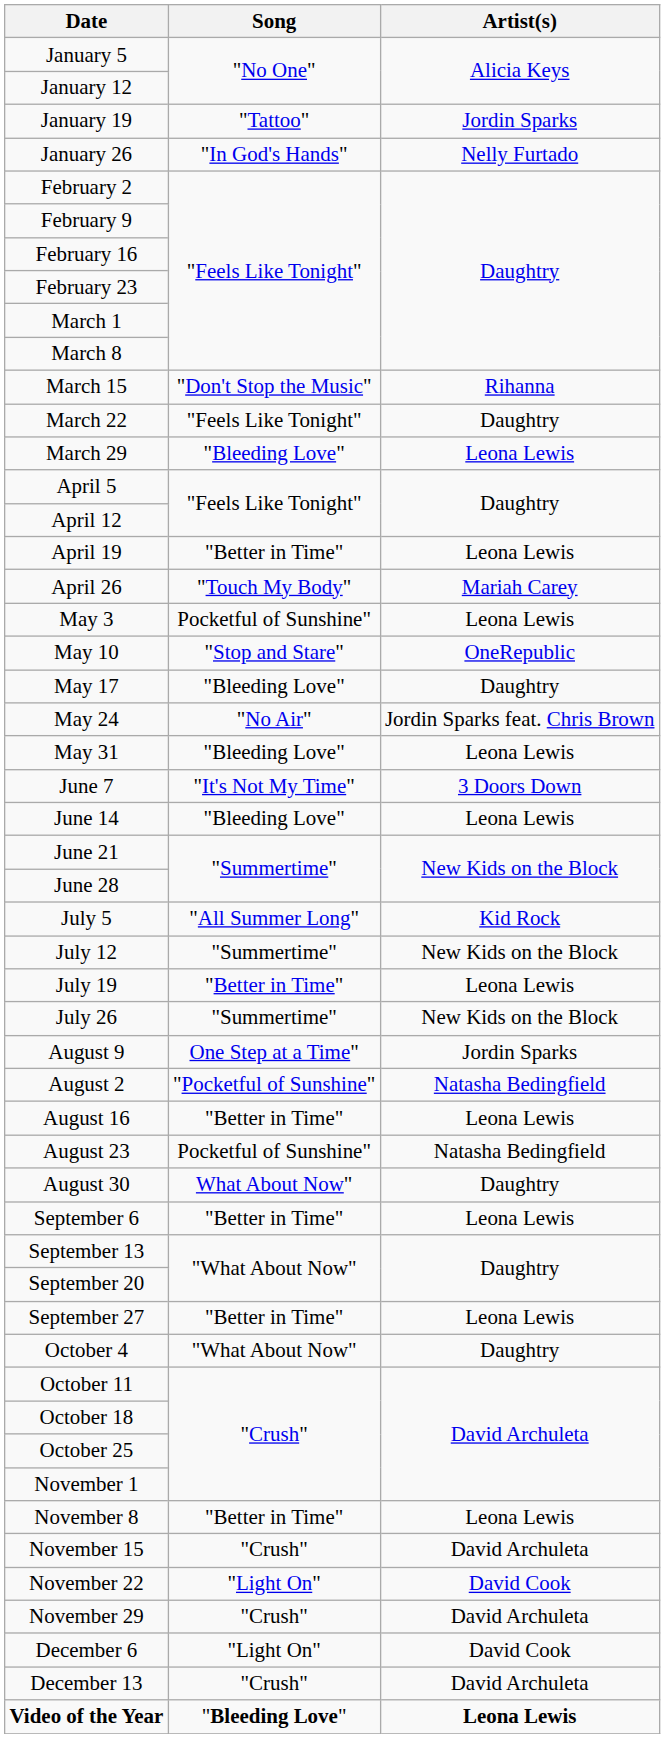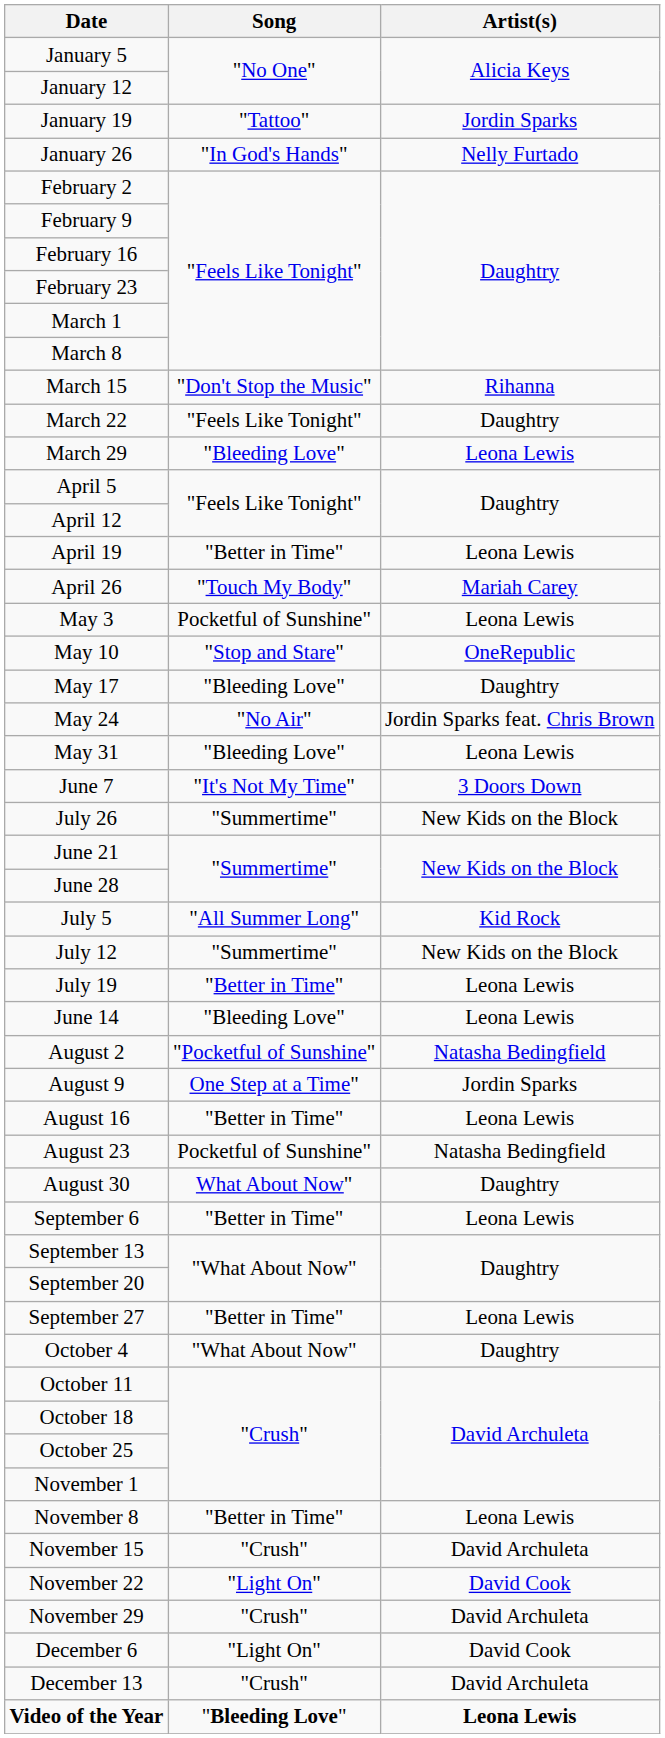rows swapped: June 14 <-> July 26
rows swapped: August 2 <-> August 9
